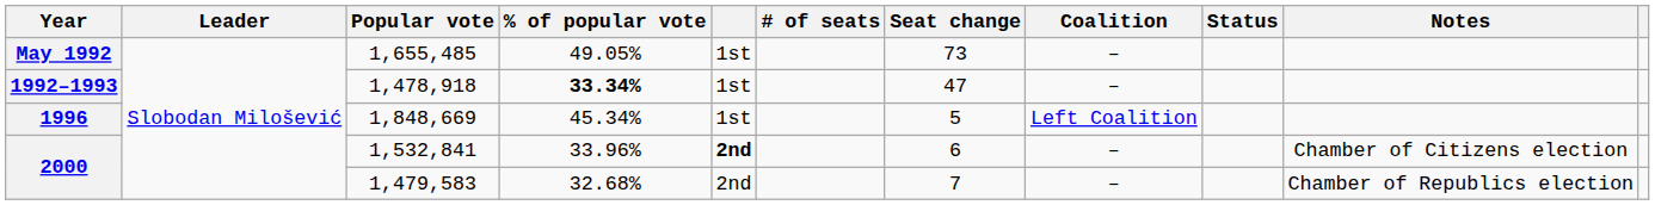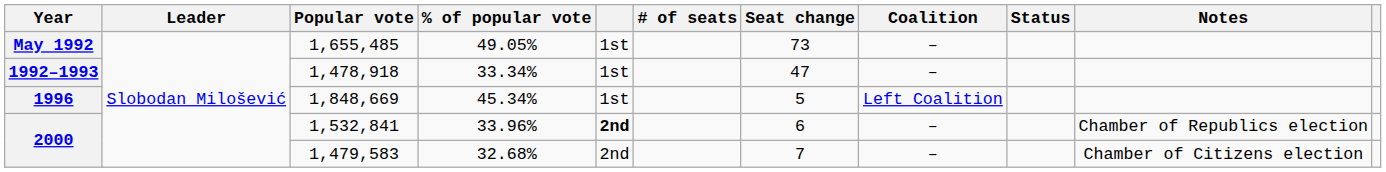1,478,918 | % of popular vote: bold -> normal
1,532,841 | Notes: Chamber of Citizens election -> Chamber of Republics election
1,479,583 | Notes: Chamber of Republics election -> Chamber of Citizens election
